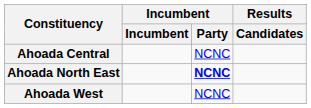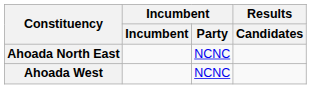- row: Ahoada Central | NCNC
Ahoada North East | Incumbent / Party: bold -> normal
